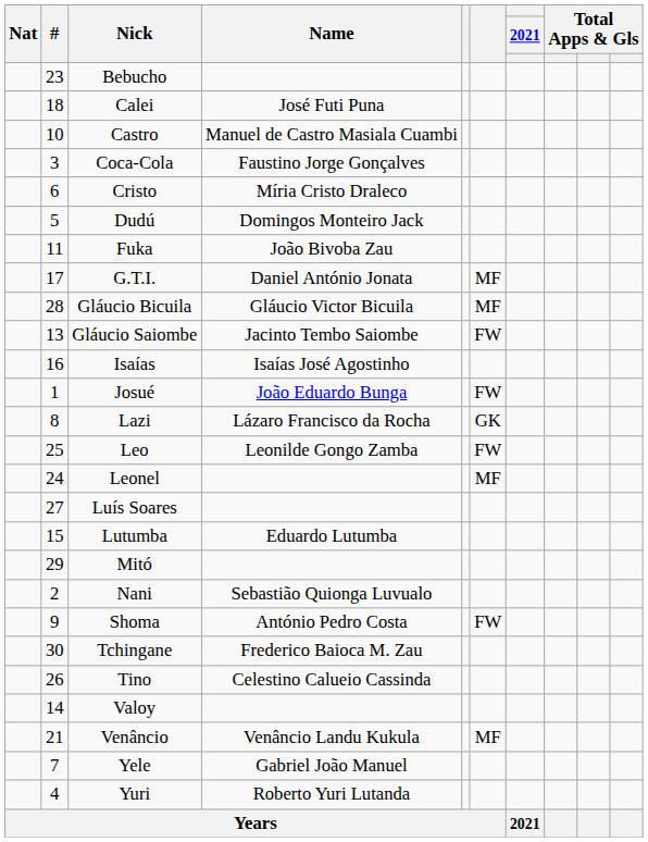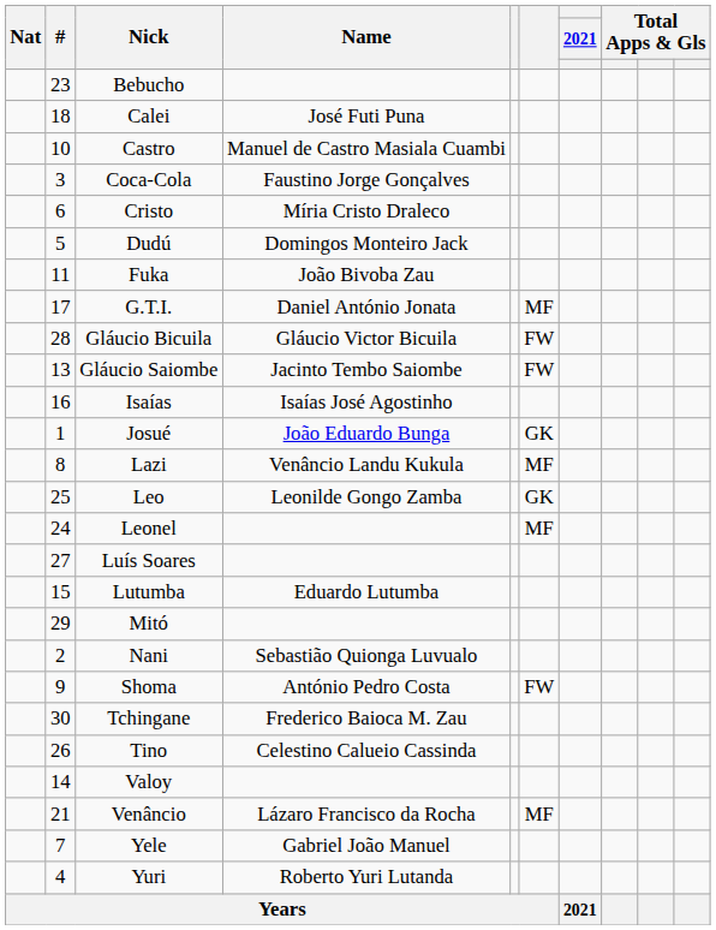Gláucio Bicuila | column 6: MF -> FW
Josué | column 6: FW -> GK
Lazi | Name: Lázaro Francisco da Rocha -> Venâncio Landu Kukula
Lazi | column 6: GK -> MF
Leo | column 6: FW -> GK
Venâncio | Name: Venâncio Landu Kukula -> Lázaro Francisco da Rocha
